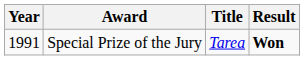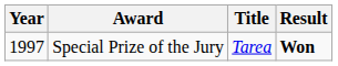Special Prize of the Jury | Year: 1991 -> 1997
